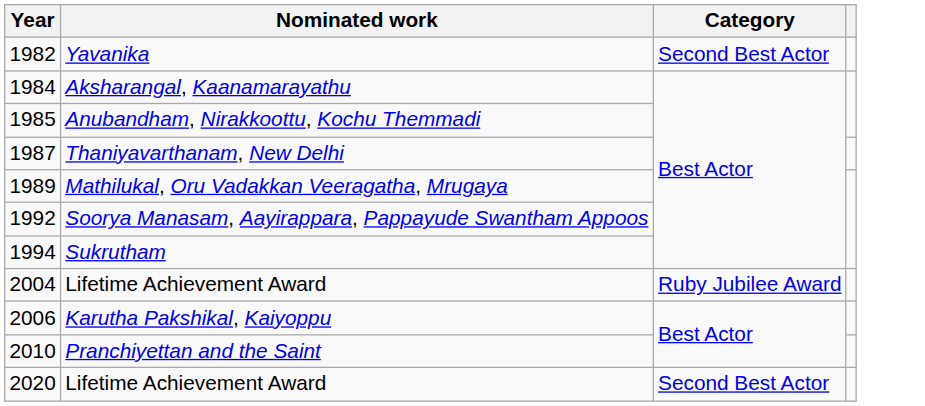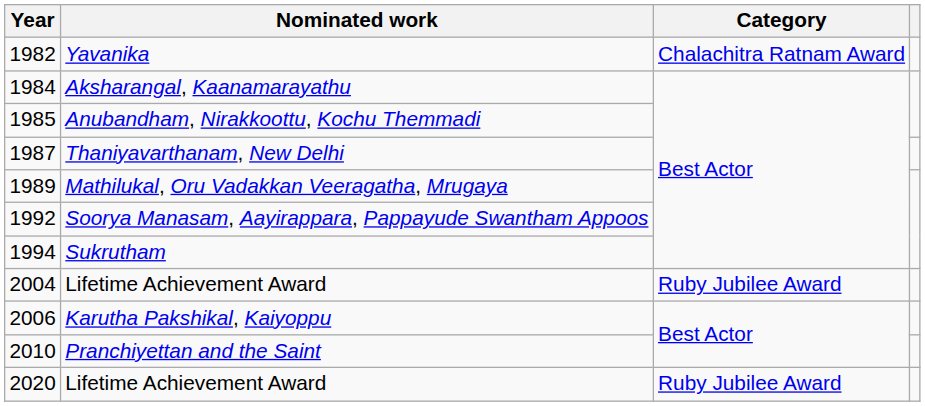Yavanika | Category: Second Best Actor -> Chalachitra Ratnam Award
2020 / Lifetime Achievement Award | Category: Second Best Actor -> Ruby Jubilee Award
